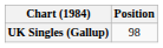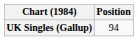UK Singles (Gallup) | Position: 98 -> 94
